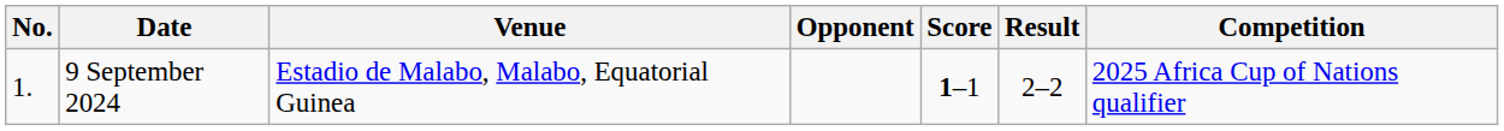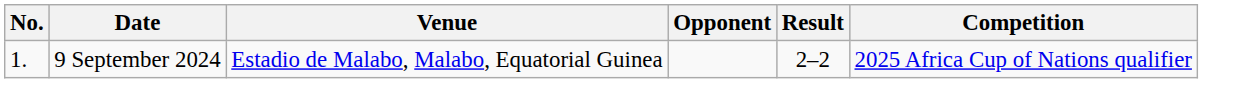- column: Score | 1–1
